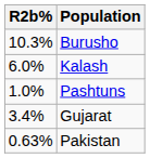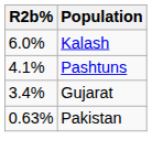- row: 10.3% | Burusho
Pashtuns | R2b%: 1.0% -> 4.1%
